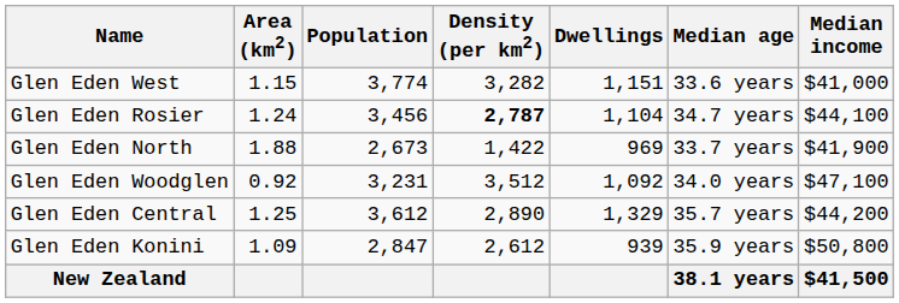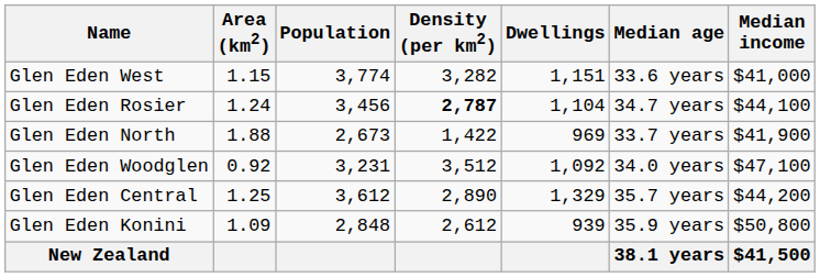Glen Eden Konini | Population: 2,847 -> 2,848
